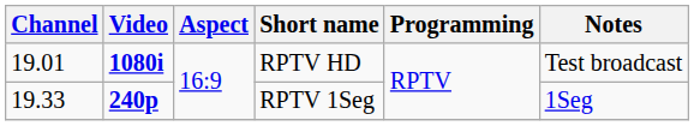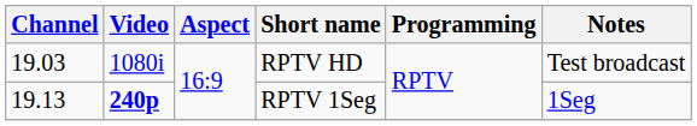RPTV HD | Channel: 19.01 -> 19.03
RPTV HD | Video: bold -> normal
RPTV 1Seg | Channel: 19.33 -> 19.13
